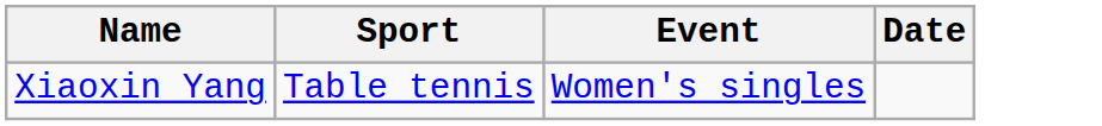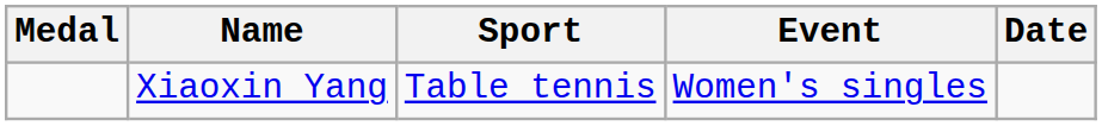+ column: Medal
